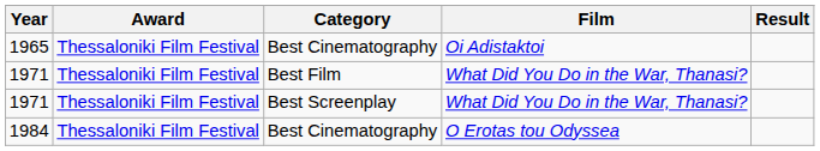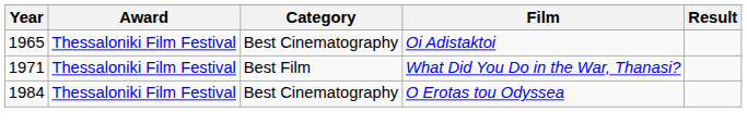- row: 1971 | Thessaloniki Film Festival | Best Screenplay | What Did You Do in the War, Thanasi?
